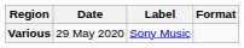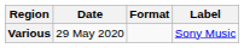columns swapped: Format <-> Label
